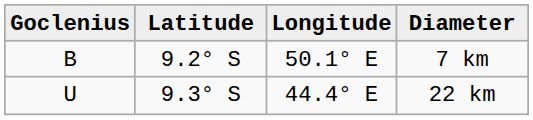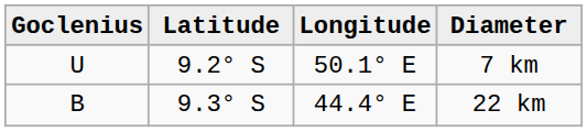7 km | Goclenius: B -> U
22 km | Goclenius: U -> B
